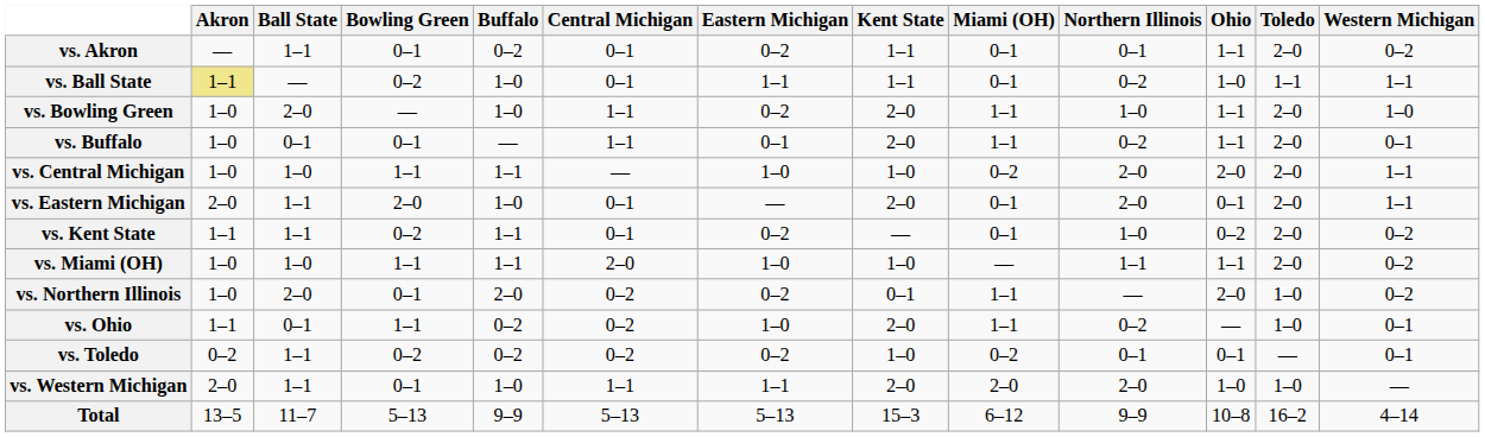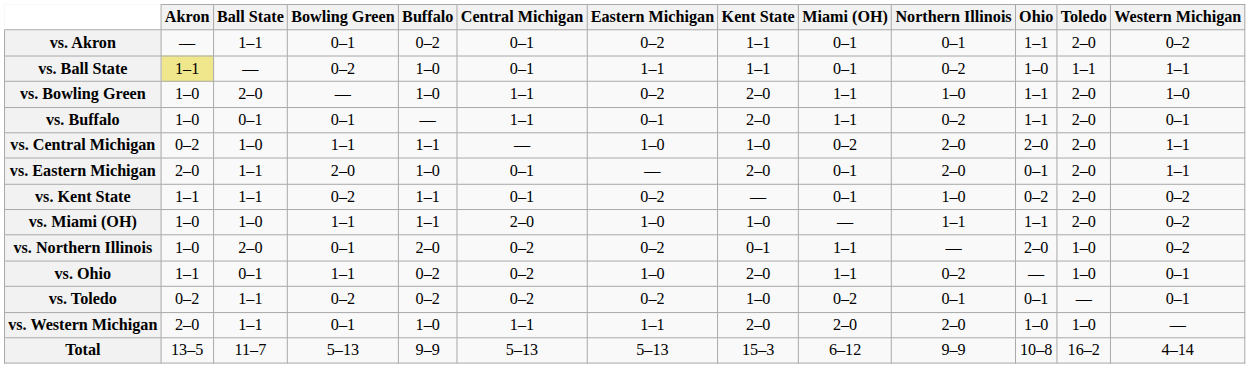vs. Central Michigan | Akron: 1–0 -> 0–2
